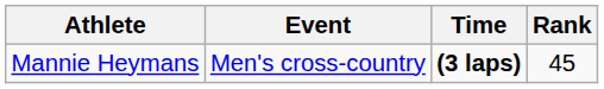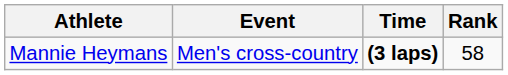Mannie Heymans | Rank: 45 -> 58
